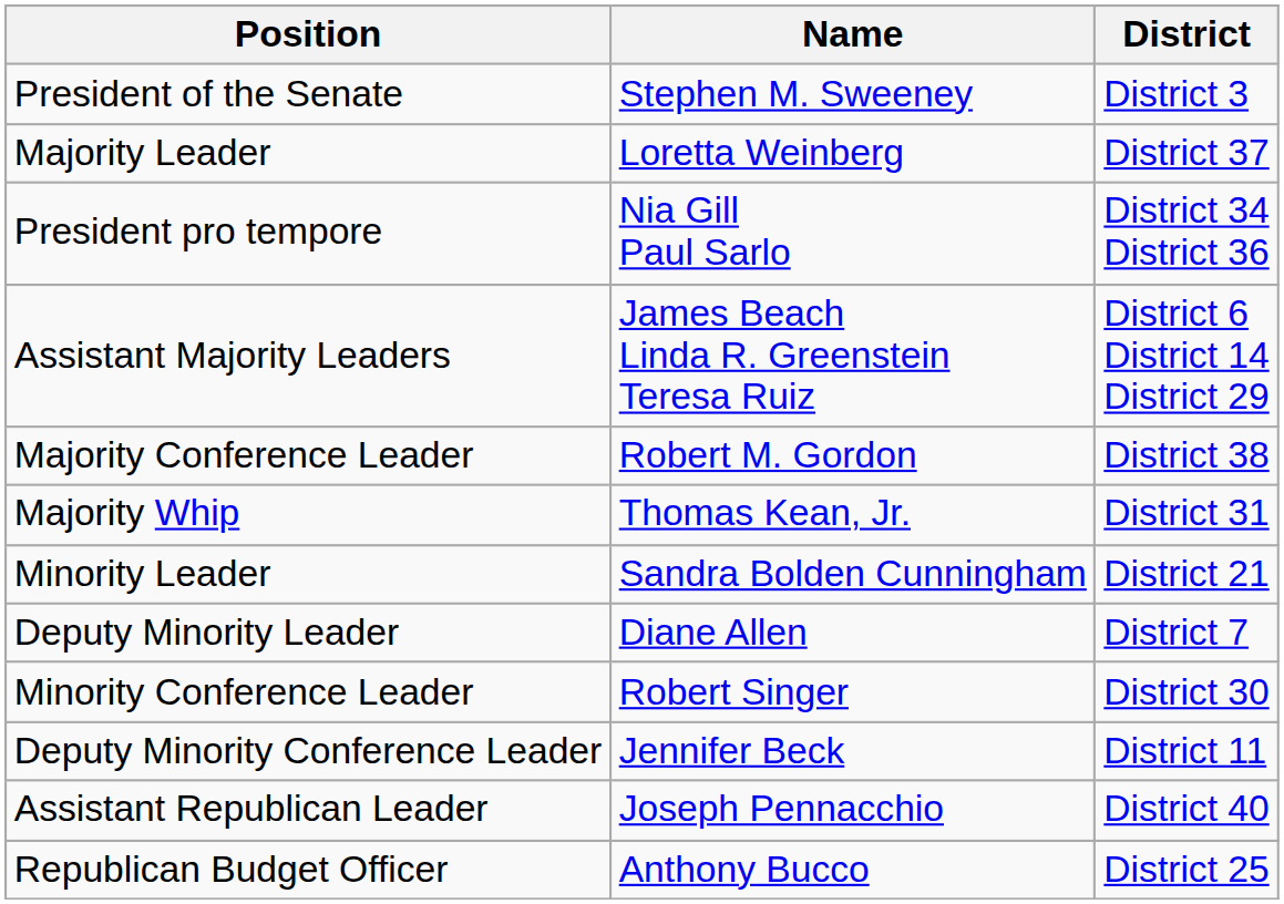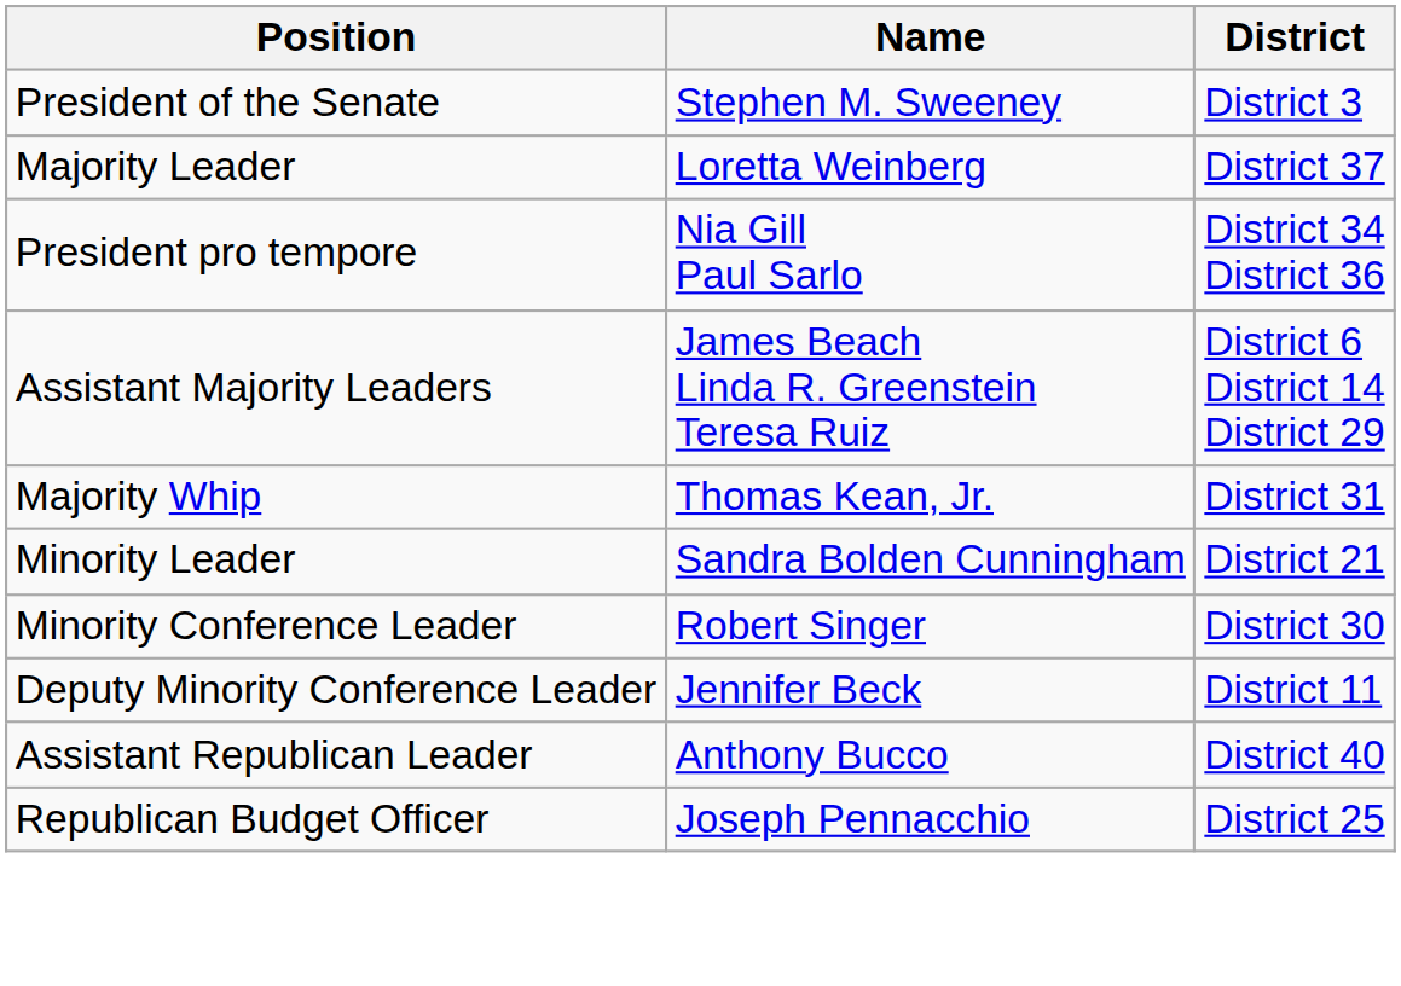- row: Majority Conference Leader | Robert M. Gordon | District 38
- row: Deputy Minority Leader | Diane Allen | District 7
Assistant Republican Leader | Name: Joseph Pennacchio -> Anthony Bucco
Republican Budget Officer | Name: Anthony Bucco -> Joseph Pennacchio
